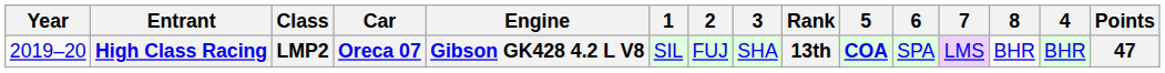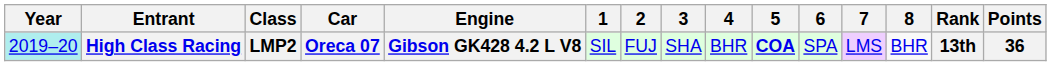columns swapped: 4 <-> Rank
High Class Racing | Year: no background -> paleturquoise background
High Class Racing | Points: 47 -> 36
